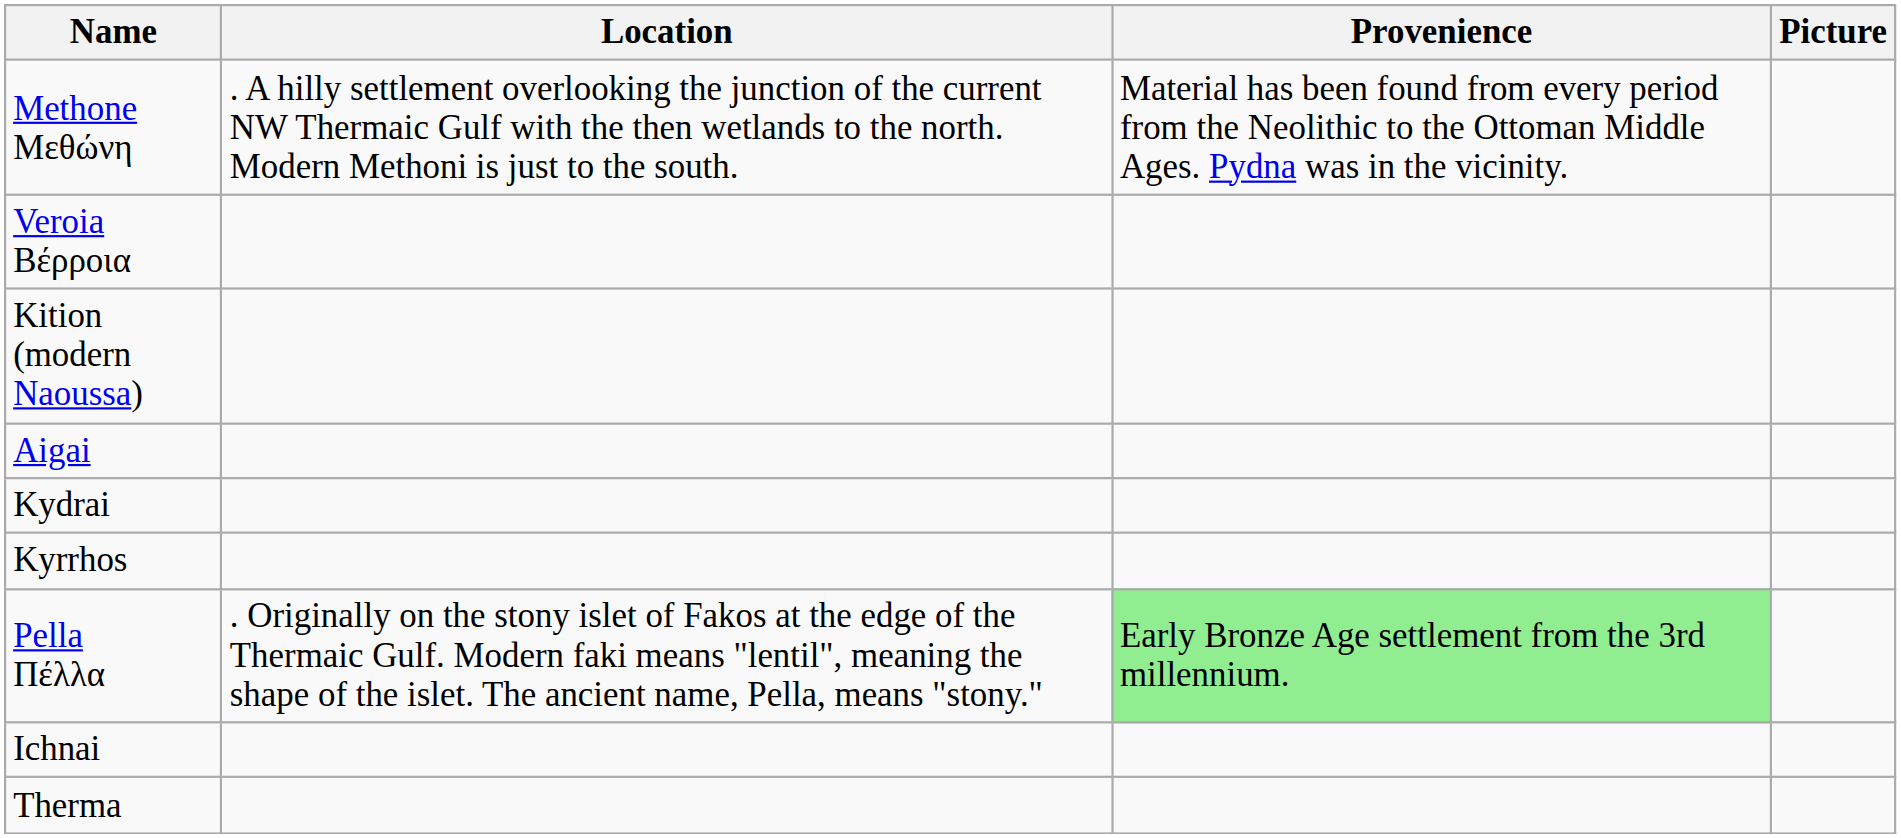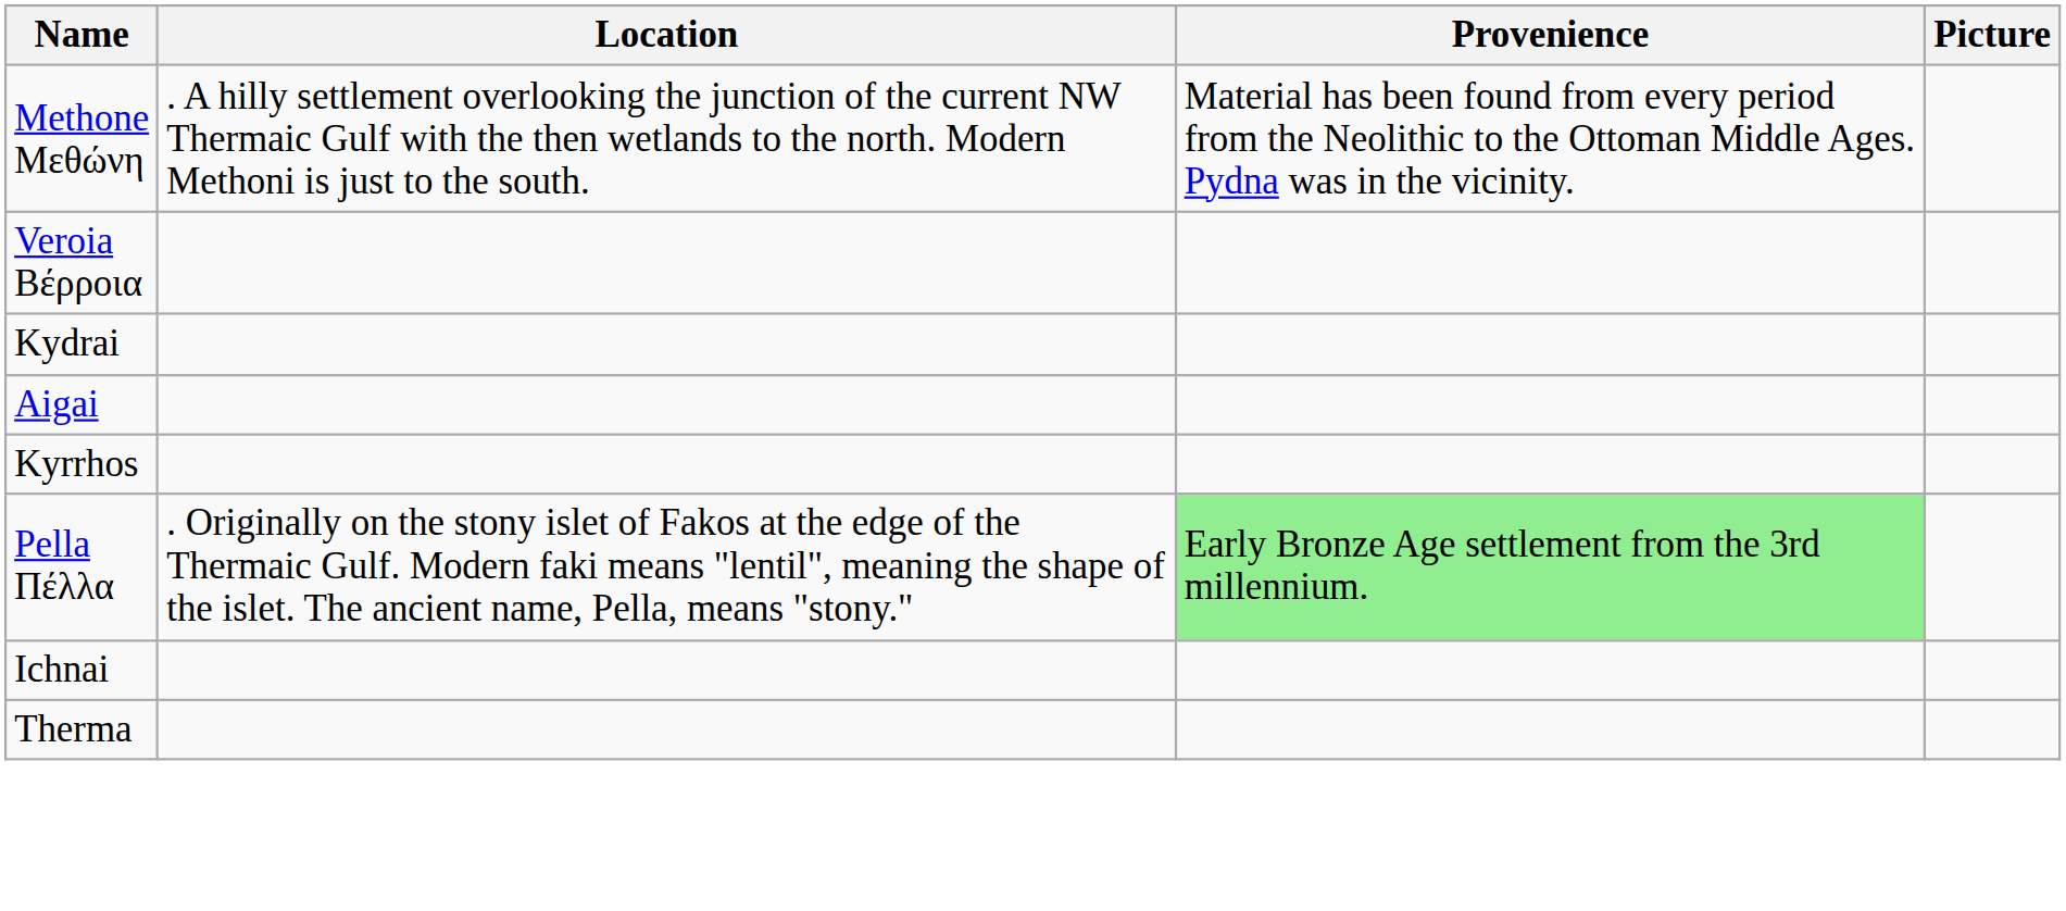- row: Kition (modern Naoussa)
rows swapped: Kydrai <-> Aigai
